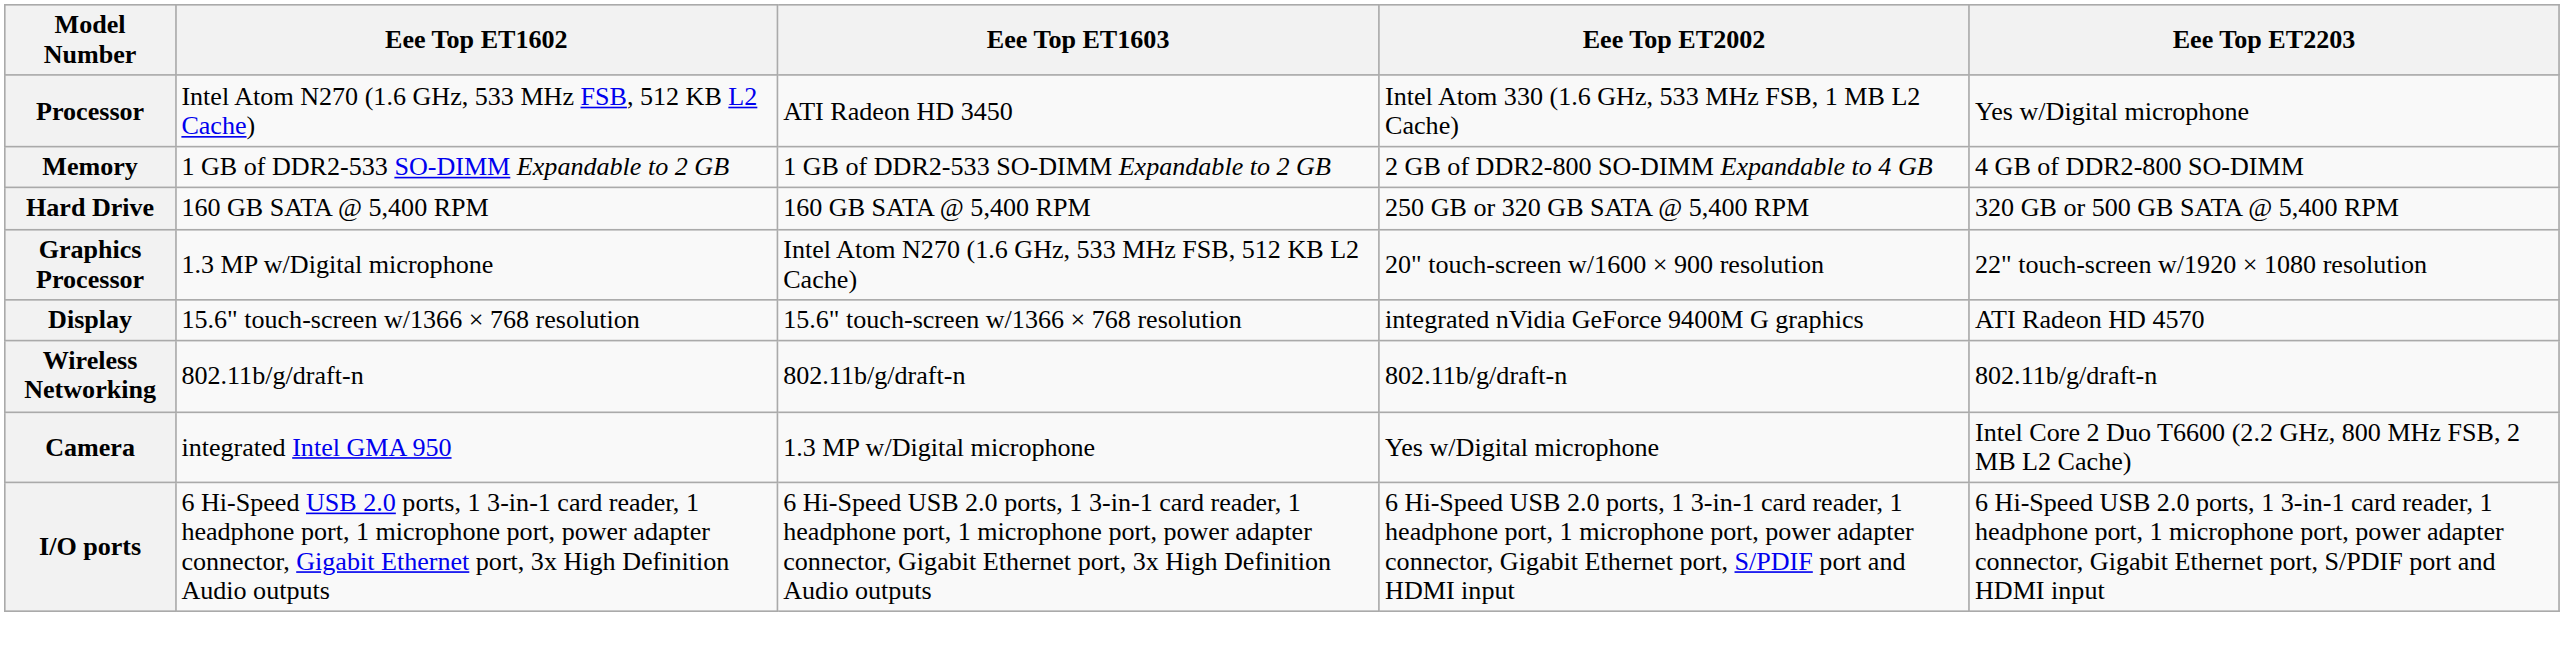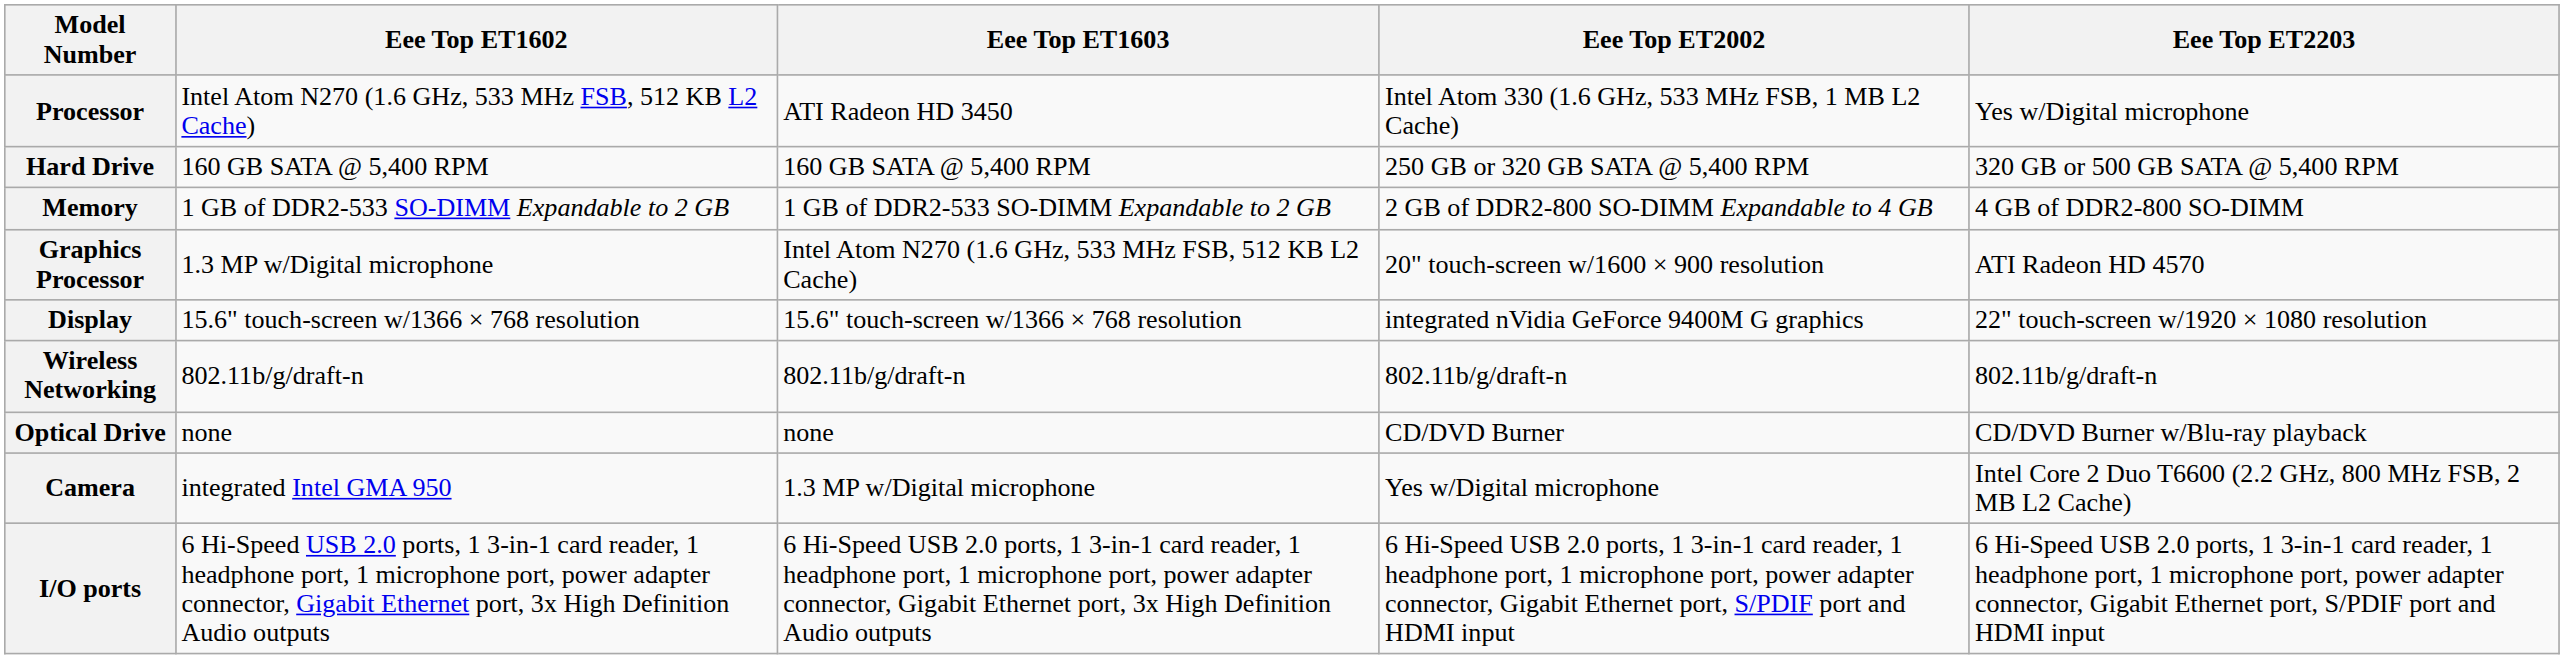rows swapped: Memory <-> Hard Drive
Graphics Processor | Eee Top ET2203: 22" touch-screen w/1920 × 1080 resolution -> ATI Radeon HD 4570
Display | Eee Top ET2203: ATI Radeon HD 4570 -> 22" touch-screen w/1920 × 1080 resolution
+ row: Optical Drive | none | none | CD/DVD Burner | CD/DVD Burner w/Blu-ray playback
